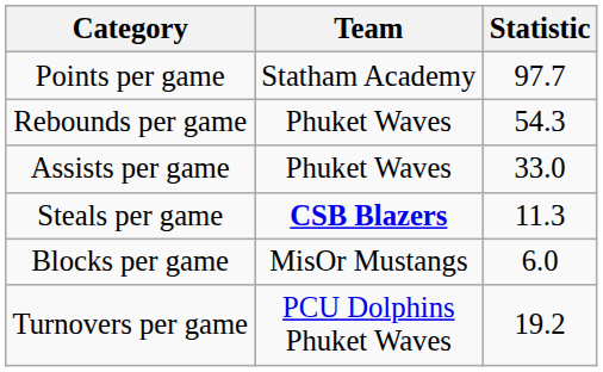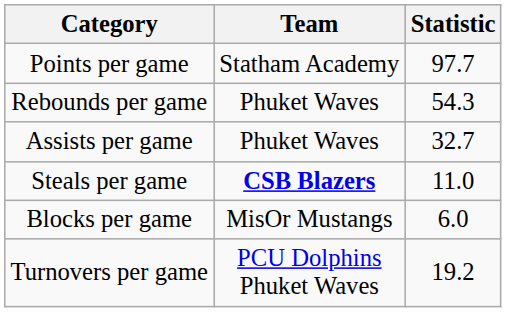Assists per game | Statistic: 33.0 -> 32.7
Steals per game | Statistic: 11.3 -> 11.0
